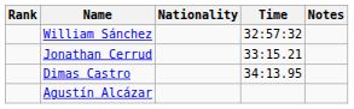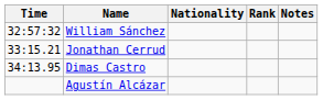columns swapped: Rank <-> Time
